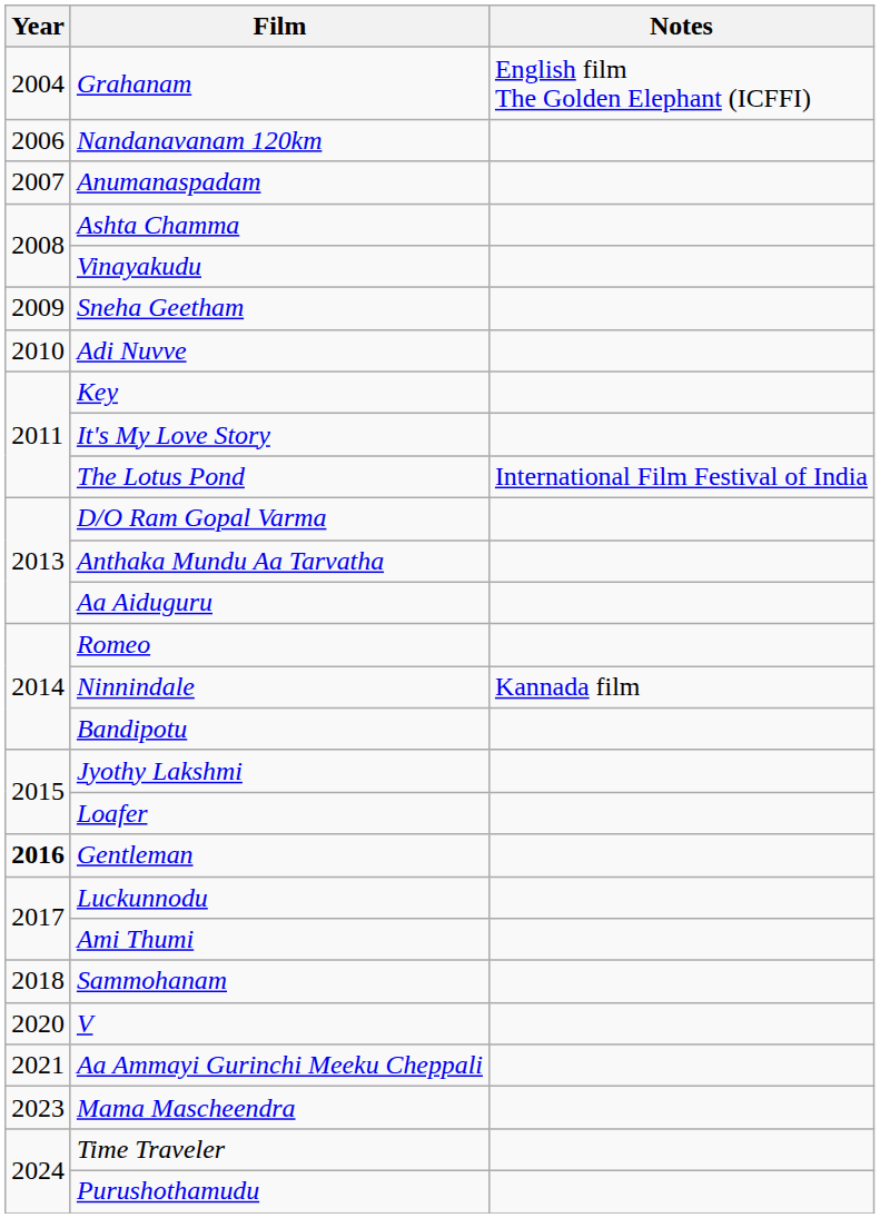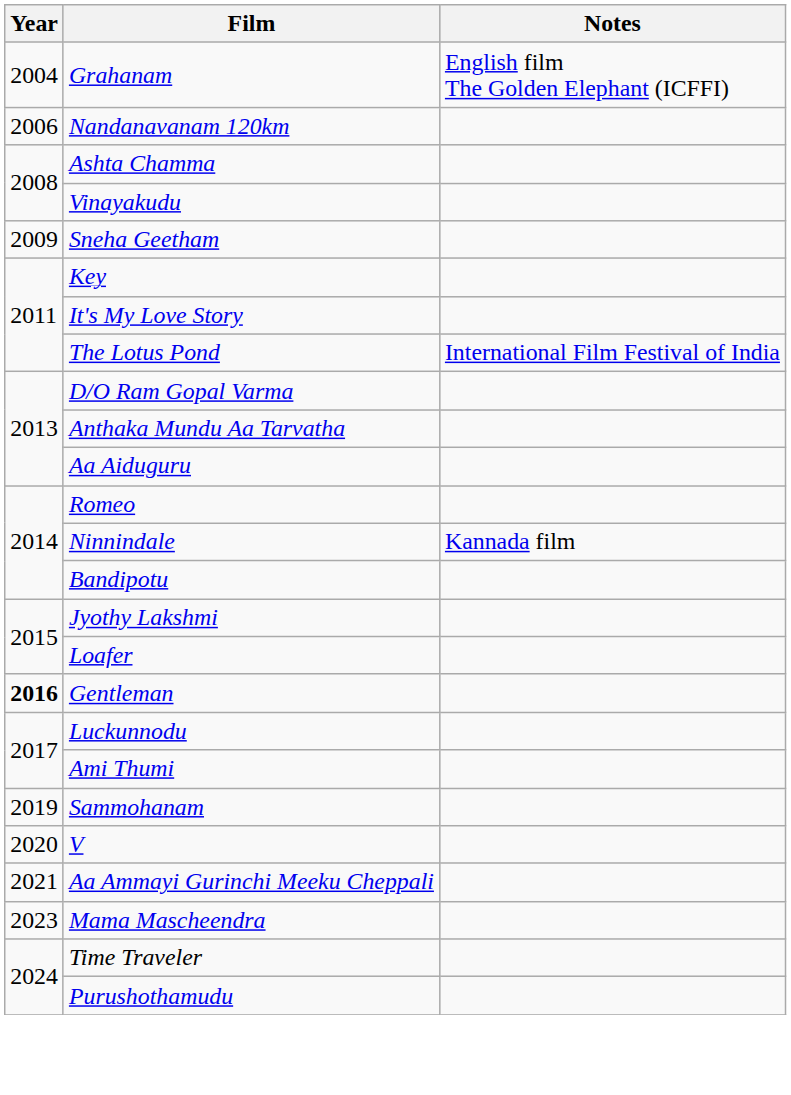- row: 2007 | Anumanaspadam
- row: 2010 | Adi Nuvve
Sammohanam | Year: 2018 -> 2019
